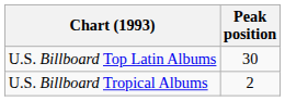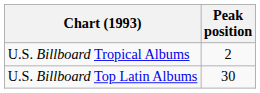rows swapped: U.S. Billboard Top Latin Albums <-> U.S. Billboard Tropical Albums
